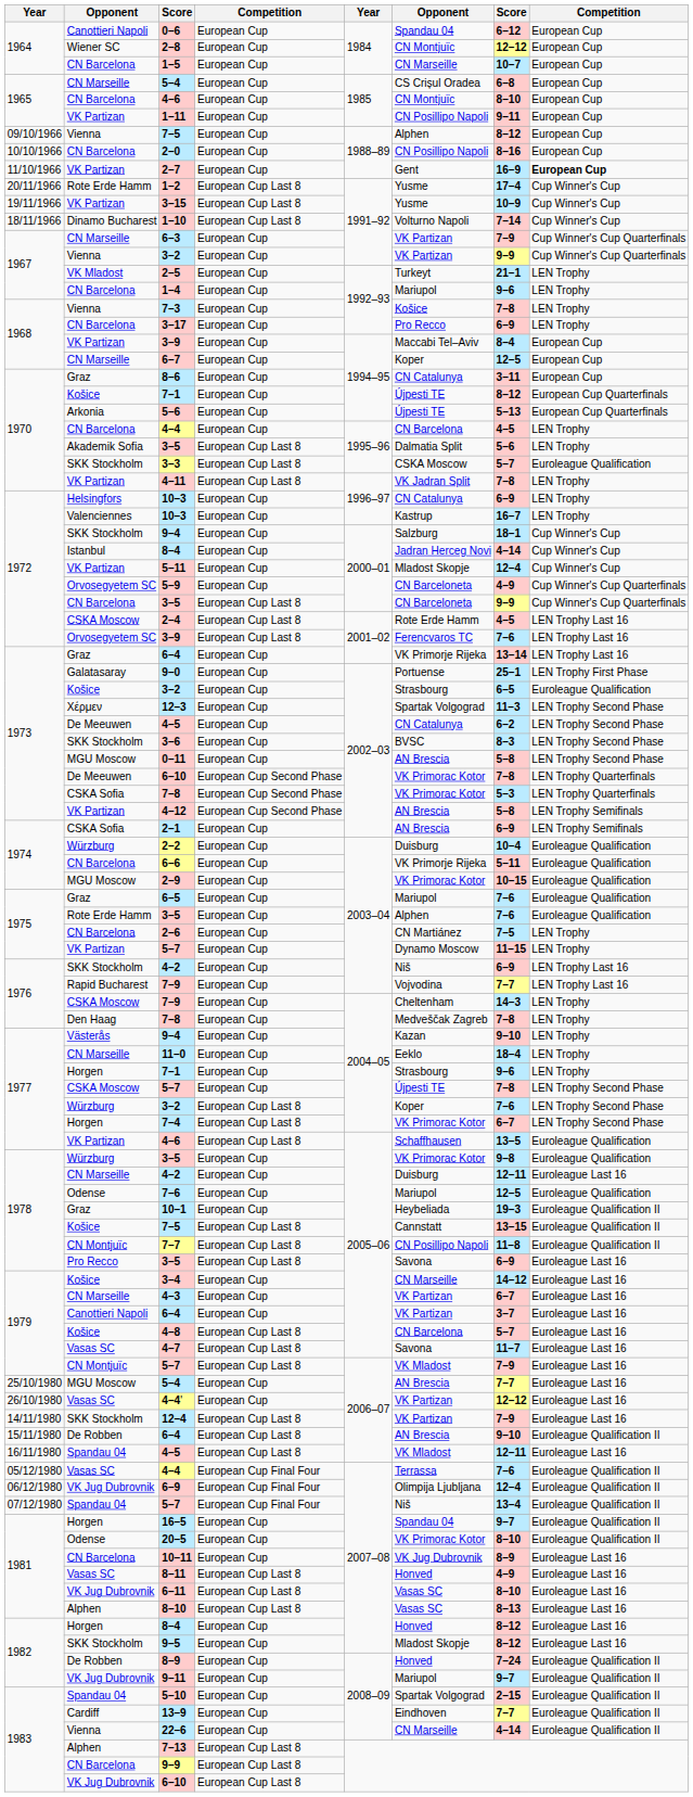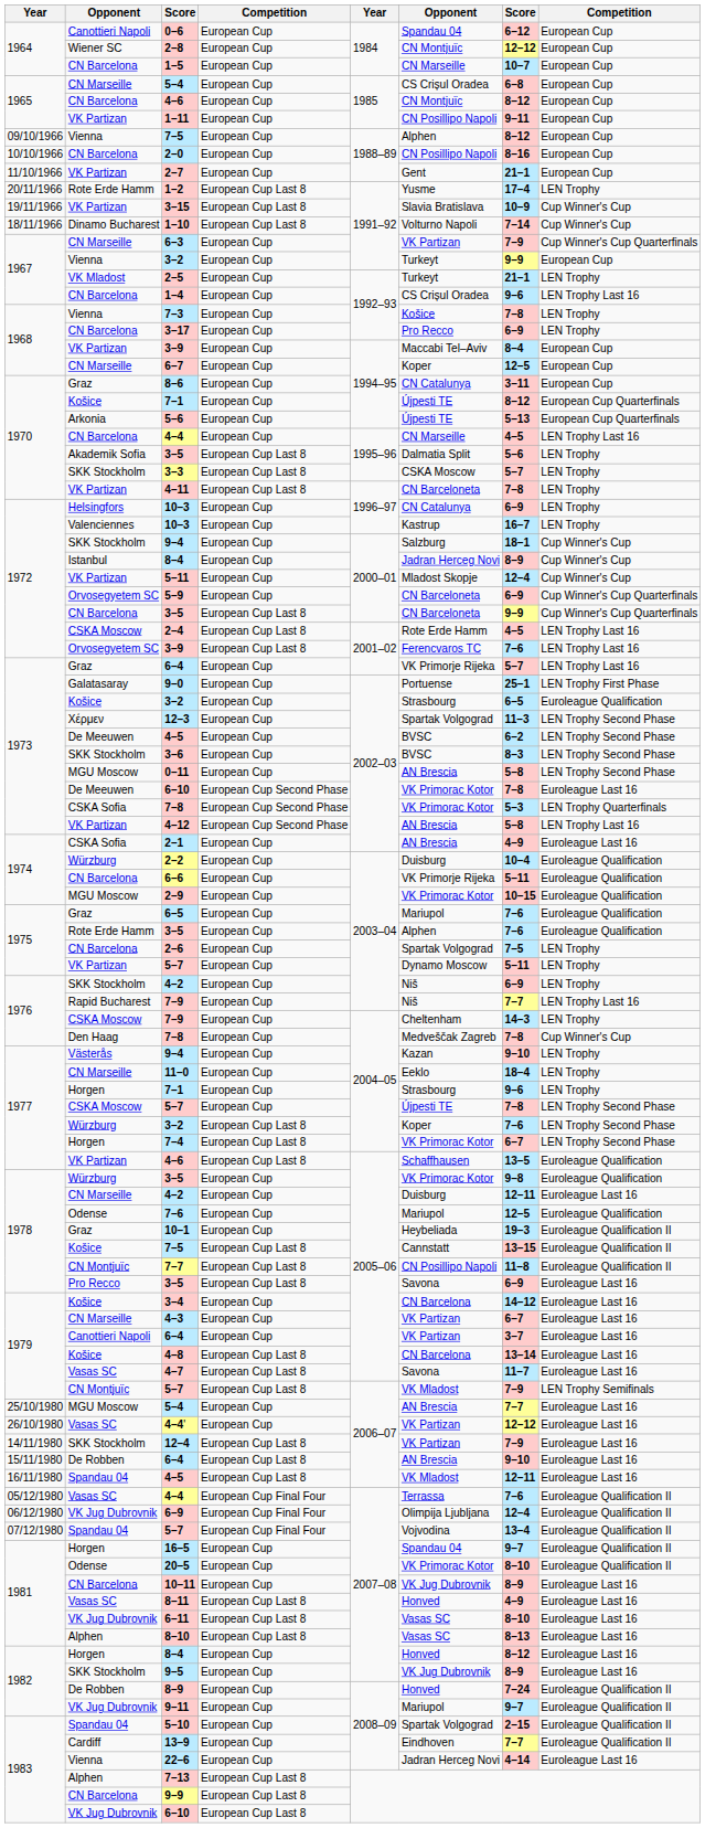CN Barcelona / 4–6 | column 7: 8–10 -> 8–12
2–7 | column 7: 16–9 -> 21–1
2–7 | column 8: bold -> normal
1–2 | column 8: Cup Winner's Cup -> LEN Trophy
3–15 | column 6: Yusme -> Slavia Bratislava
Vienna / 3–2 | column 6: VK Partizan -> Turkeyt
Vienna / 3–2 | column 8: Cup Winner's Cup Quarterfinals -> European Cup
1–4 | column 6: Mariupol -> CS Crișul Oradea
1–4 | column 8: LEN Trophy -> LEN Trophy Last 16
CN Barcelona / 4–4 | column 6: CN Barcelona -> CN Marseille
CN Barcelona / 4–4 | column 8: LEN Trophy -> LEN Trophy Last 16
3–3 | column 8: Euroleague Qualification -> LEN Trophy
4–11 | column 6: VK Jadran Split -> CN Barceloneta
Istanbul / 8–4 | column 7: 4–14 -> 8–9
5–9 | column 7: 4–9 -> 6–9
Graz / 6–4 | column 7: 13–14 -> 5–7
De Meeuwen / 4–5 | column 6: CN Catalunya -> BVSC
De Meeuwen / 6–10 | column 8: LEN Trophy Quarterfinals -> Euroleague Last 16
4–12 | column 8: LEN Trophy Semifinals -> LEN Trophy Last 16
2–1 | column 7: 6–9 -> 4–9
2–1 | column 8: LEN Trophy Semifinals -> Euroleague Last 16
2–6 | column 6: CN Martiánez -> Spartak Volgograd
VK Partizan / 5–7 | column 7: 11–15 -> 5–11
SKK Stockholm / 4–2 | column 8: LEN Trophy Last 16 -> LEN Trophy
Rapid Bucharest / 7–9 | column 6: Vojvodina -> Niš
Den Haag / 7–8 | column 8: LEN Trophy -> Cup Winner's Cup
3–4 | column 6: CN Marseille -> CN Barcelona
4–8 | column 7: 5–7 -> 13–14
CN Montjuïc / 5–7 | column 8: Euroleague Last 16 -> LEN Trophy Semifinals
De Robben / 6–4 | column 8: Euroleague Qualification II -> Euroleague Last 16
Spandau 04 / 5–7 | column 6: Niš -> Vojvodina
9–5 | column 6: Mladost Skopje -> VK Jug Dubrovnik
9–5 | column 7: 8–12 -> 8–9
22–6 | column 6: CN Marseille -> Jadran Herceg Novi
22–6 | column 8: Euroleague Qualification II -> Euroleague Last 16
